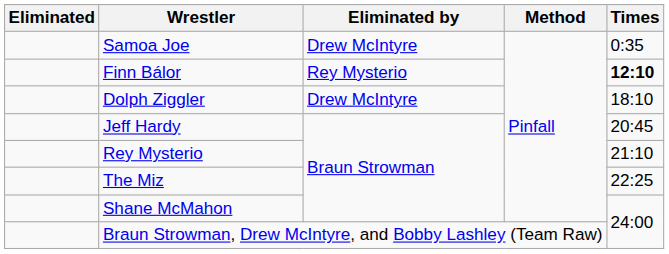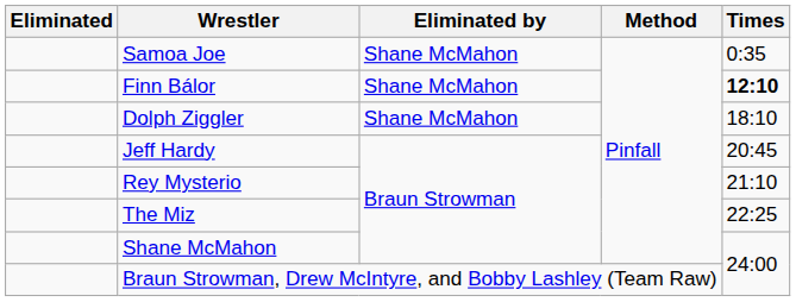Samoa Joe | Eliminated by: Drew McIntyre -> Shane McMahon
Finn Bálor | Eliminated by: Rey Mysterio -> Shane McMahon
Dolph Ziggler | Eliminated by: Drew McIntyre -> Shane McMahon
